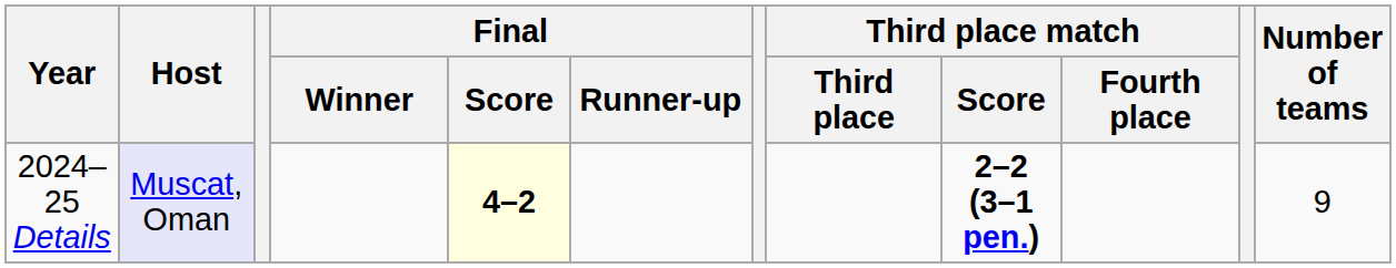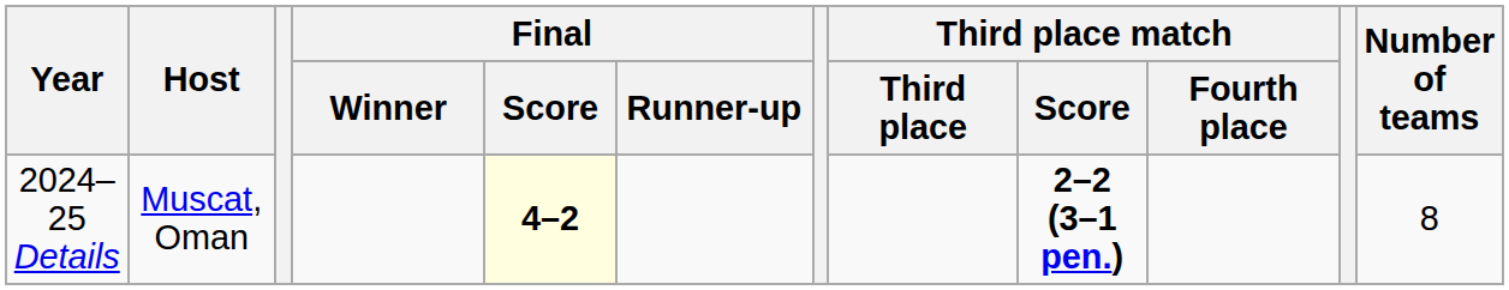2024–25 Details | Host: lavender background -> no background
2024–25 Details | Number of teams: 9 -> 8
